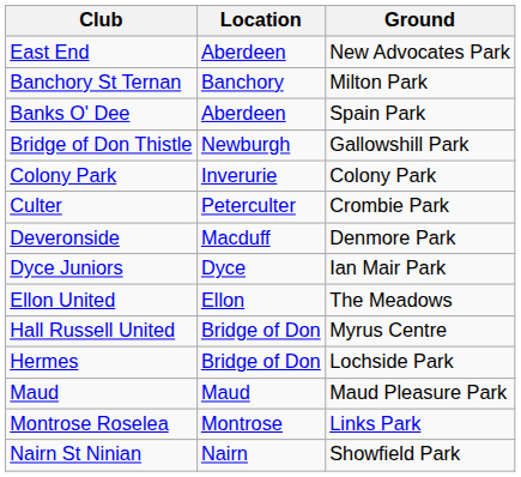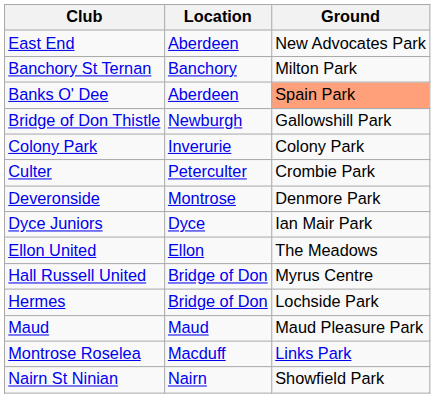Banks O' Dee | Ground: no background -> lightsalmon background
Deveronside | Location: Macduff -> Montrose
Montrose Roselea | Location: Montrose -> Macduff
